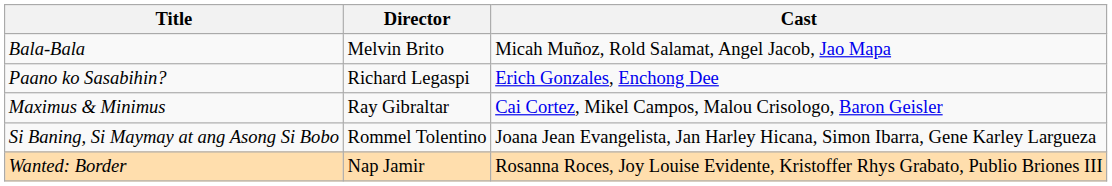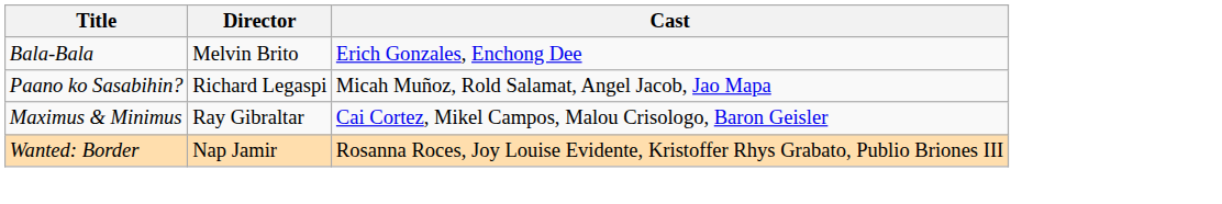Bala-Bala | Cast: Micah Muñoz, Rold Salamat, Angel Jacob, Jao Mapa -> Erich Gonzales, Enchong Dee
Paano ko Sasabihin? | Cast: Erich Gonzales, Enchong Dee -> Micah Muñoz, Rold Salamat, Angel Jacob, Jao Mapa
- row: Si Baning, Si Maymay at ang Asong Si Bobo | Rommel Tolentino | Joana Jean Evangelista, Jan Harley Hicana, Simon Ibarra, Gene Karley Largueza
